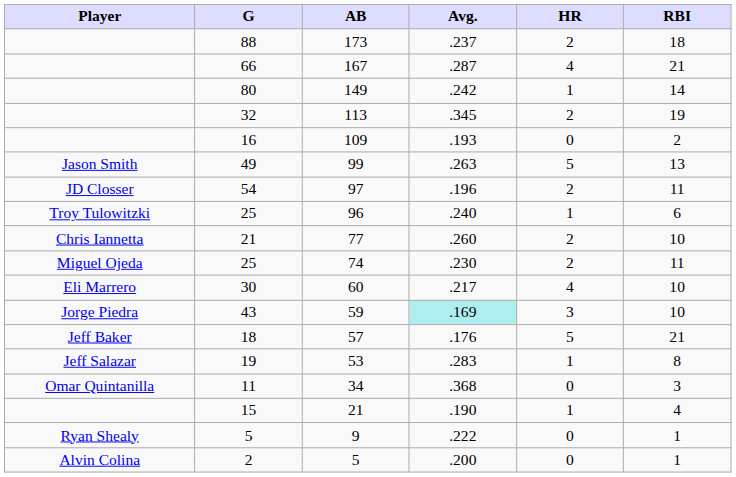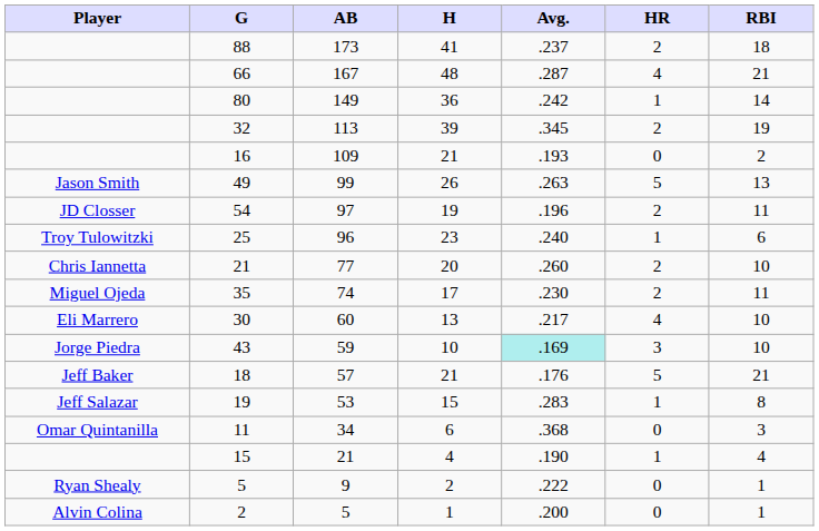+ column: H | 41 | 48 | 36 | 39 | 21 | 26 | 19 | 23 | 20 | 17 | 13 | 10 | 21 | 15 | 6 | 4 | 2 | 1
74 | G: 25 -> 35
